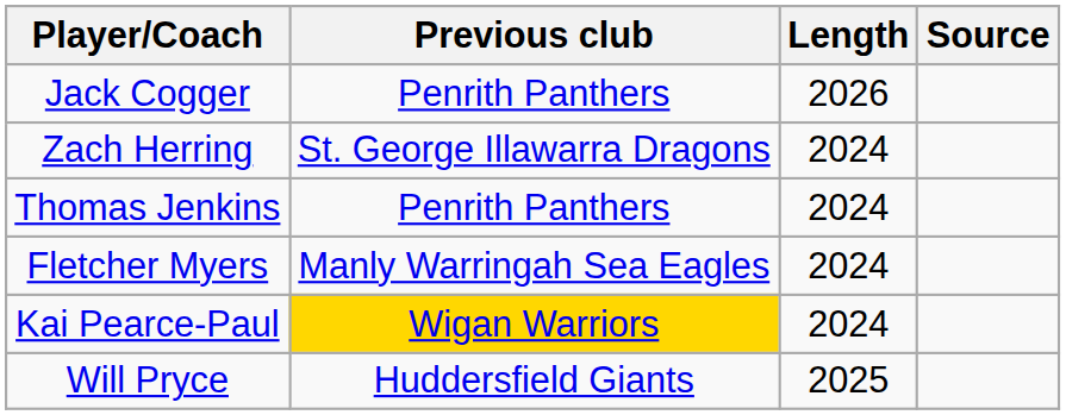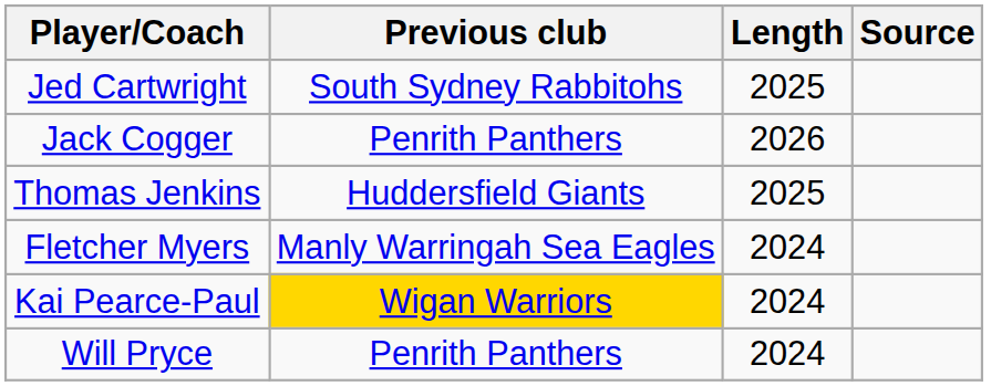+ row: Jed Cartwright | South Sydney Rabbitohs | 2025
- row: Zach Herring | St. George Illawarra Dragons | 2024
Thomas Jenkins | Previous club: Penrith Panthers -> Huddersfield Giants
Thomas Jenkins | Length: 2024 -> 2025
Will Pryce | Previous club: Huddersfield Giants -> Penrith Panthers
Will Pryce | Length: 2025 -> 2024
